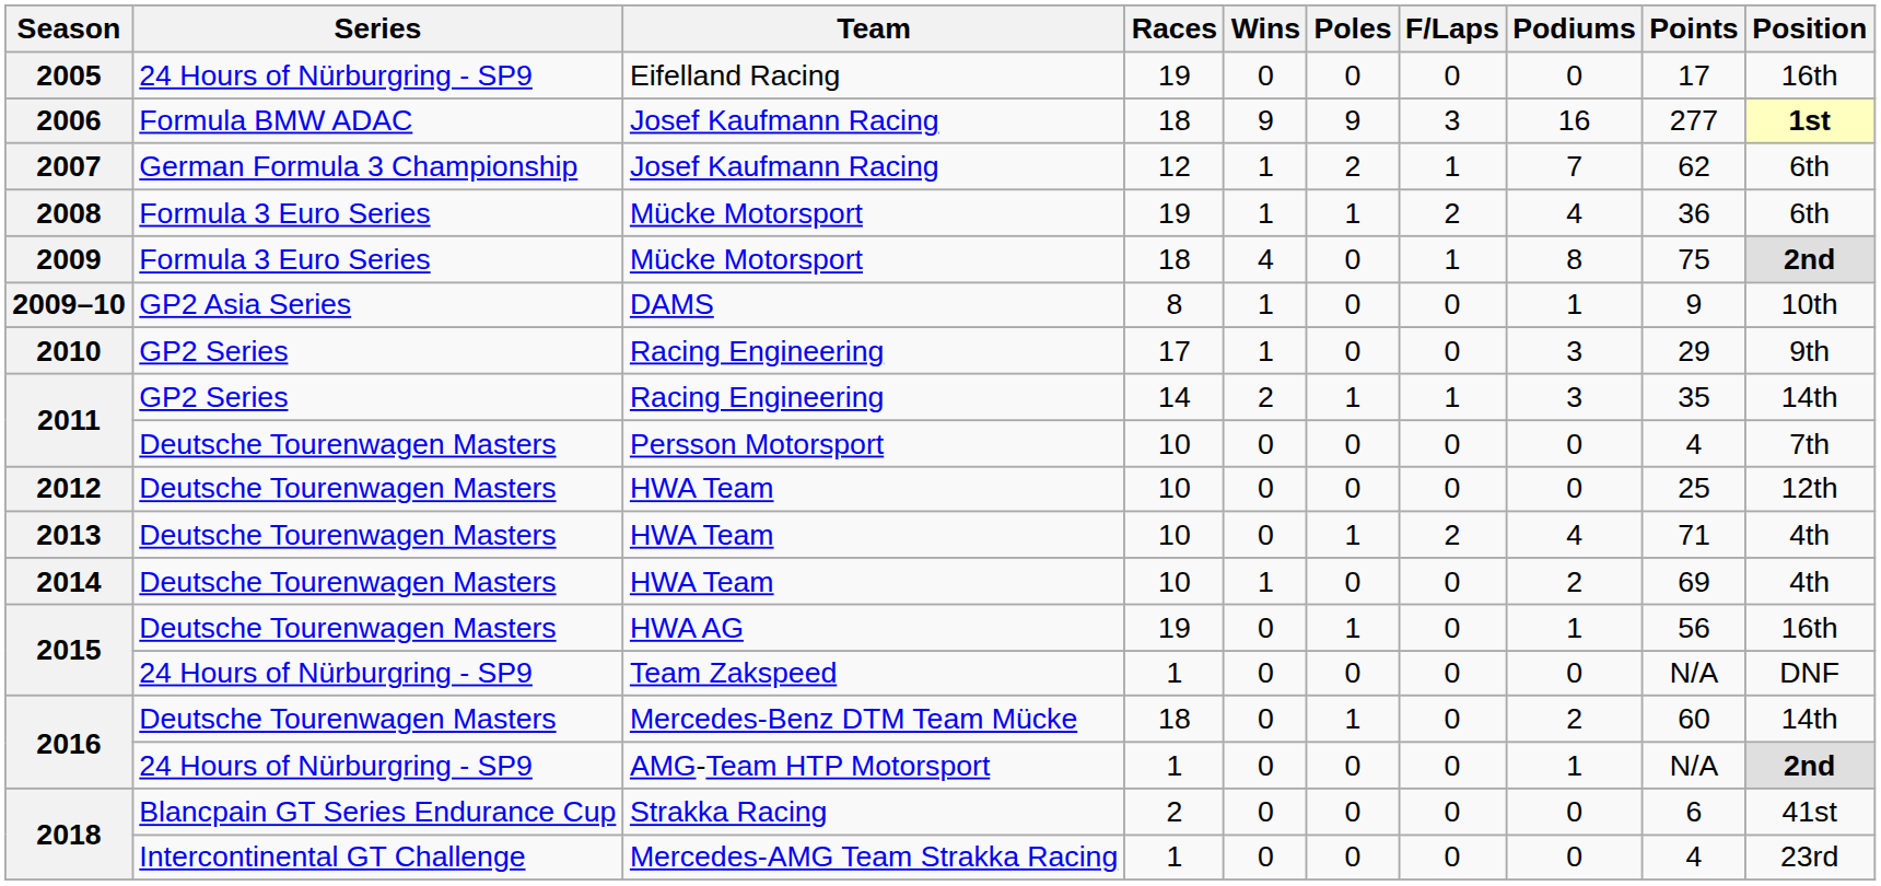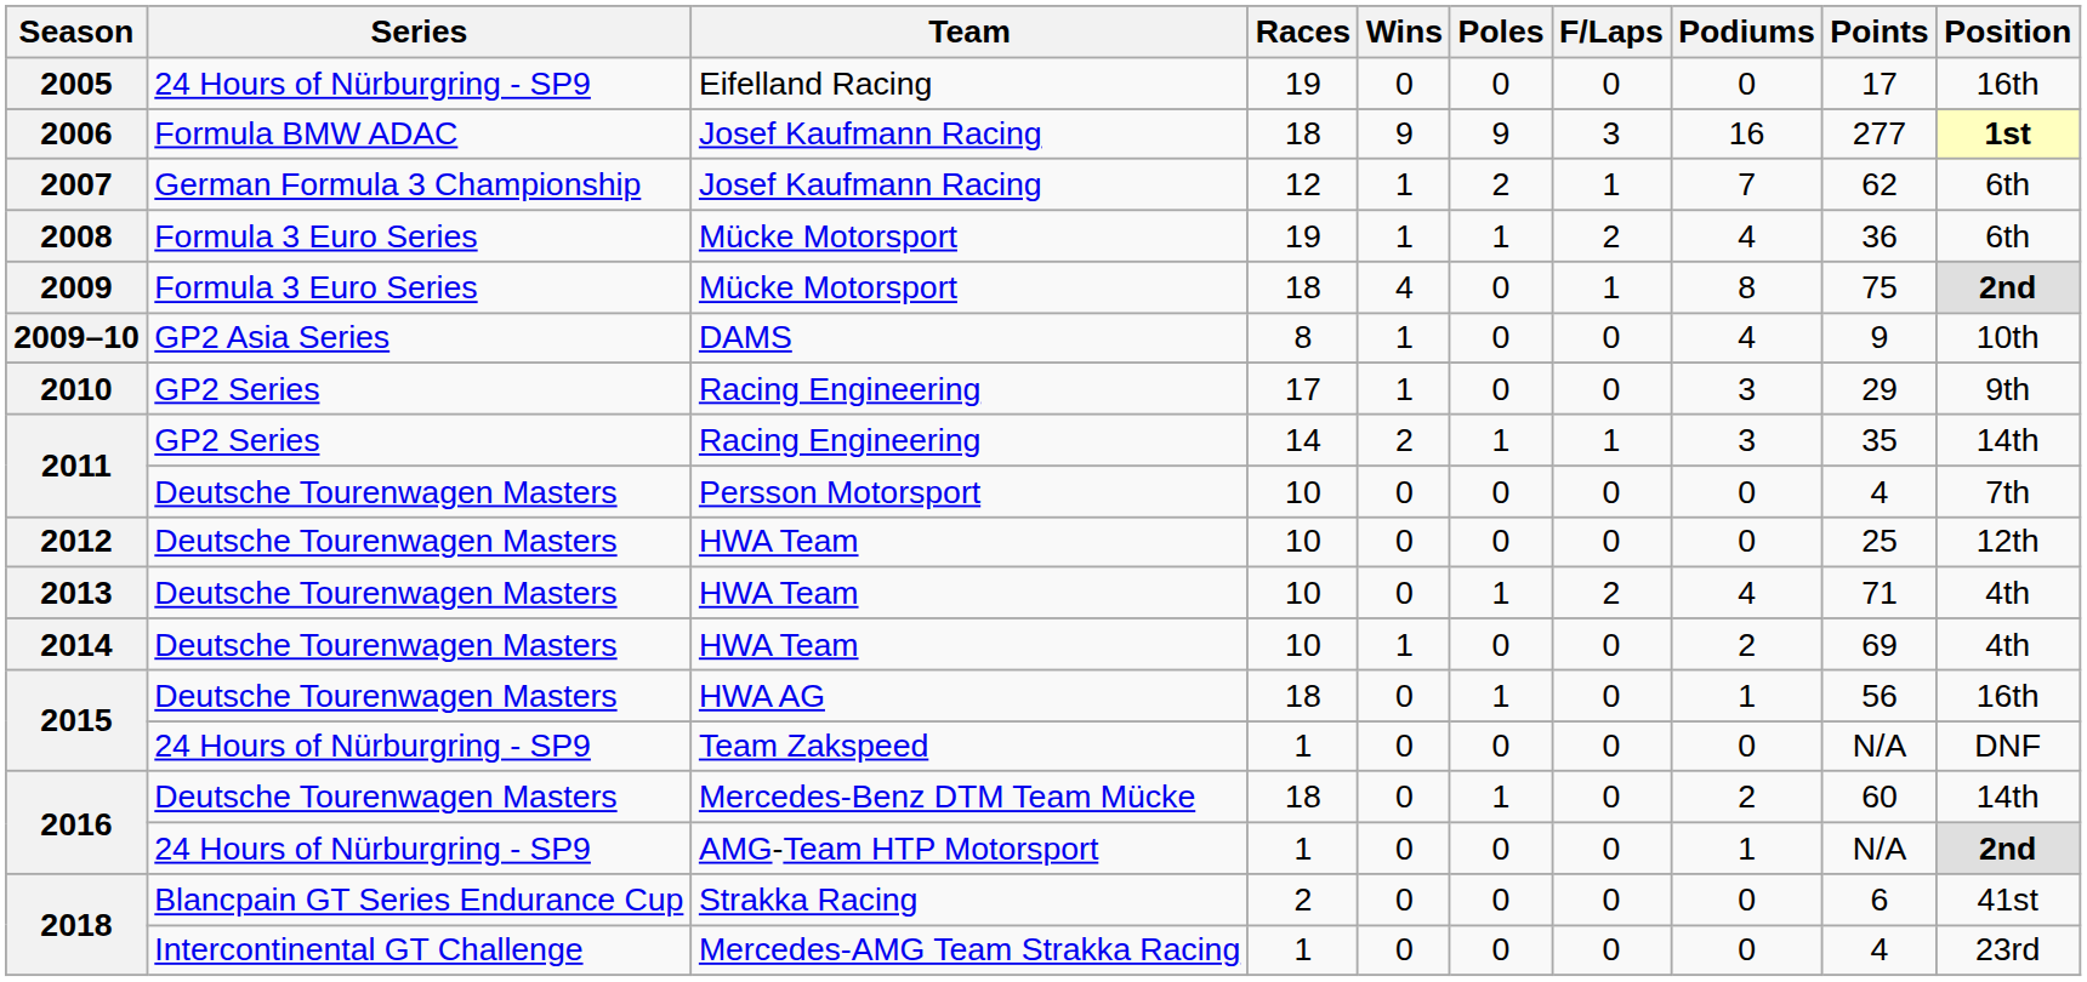2009–10 | Podiums: 1 -> 4
2015 / HWA AG | Races: 19 -> 18
